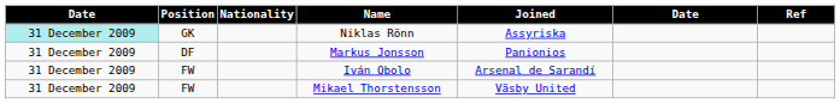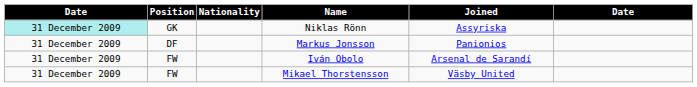- column: Ref
